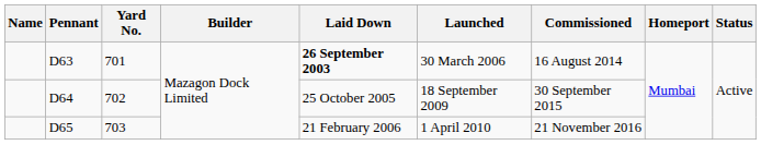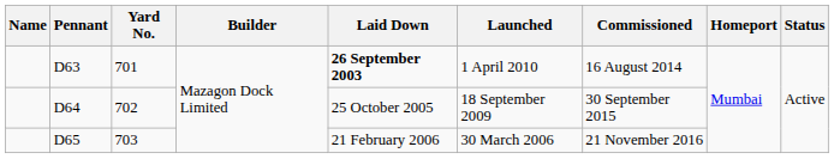D63 | Launched: 30 March 2006 -> 1 April 2010
D65 | Launched: 1 April 2010 -> 30 March 2006
